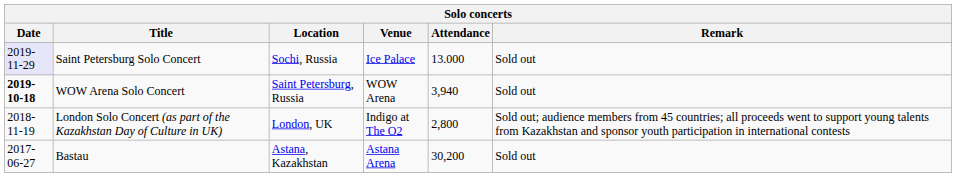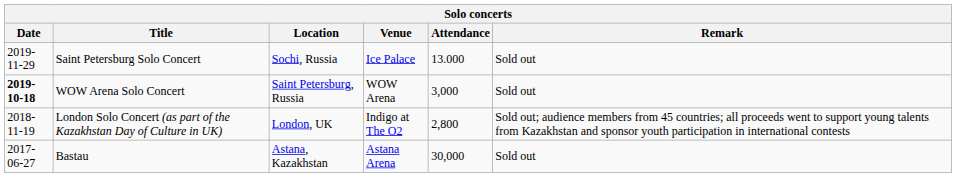Saint Petersburg Solo Concert | Date: lavender background -> no background
WOW Arena Solo Concert | Attendance: 3,940 -> 3,000
Bastau | Attendance: 30,200 -> 30,000
